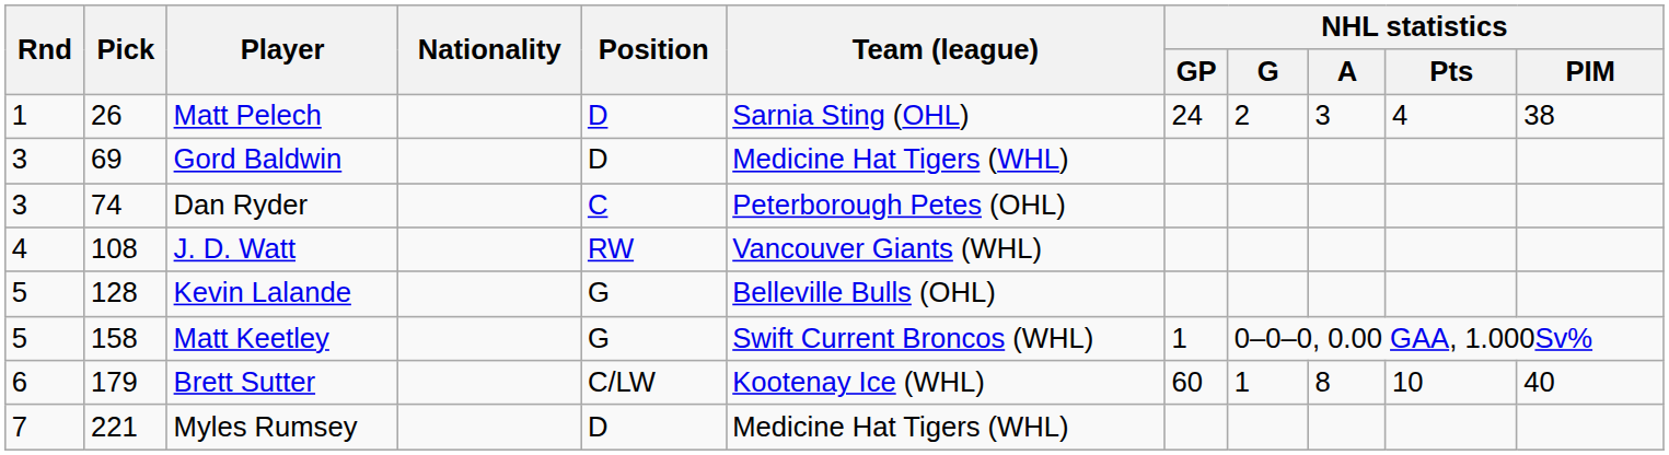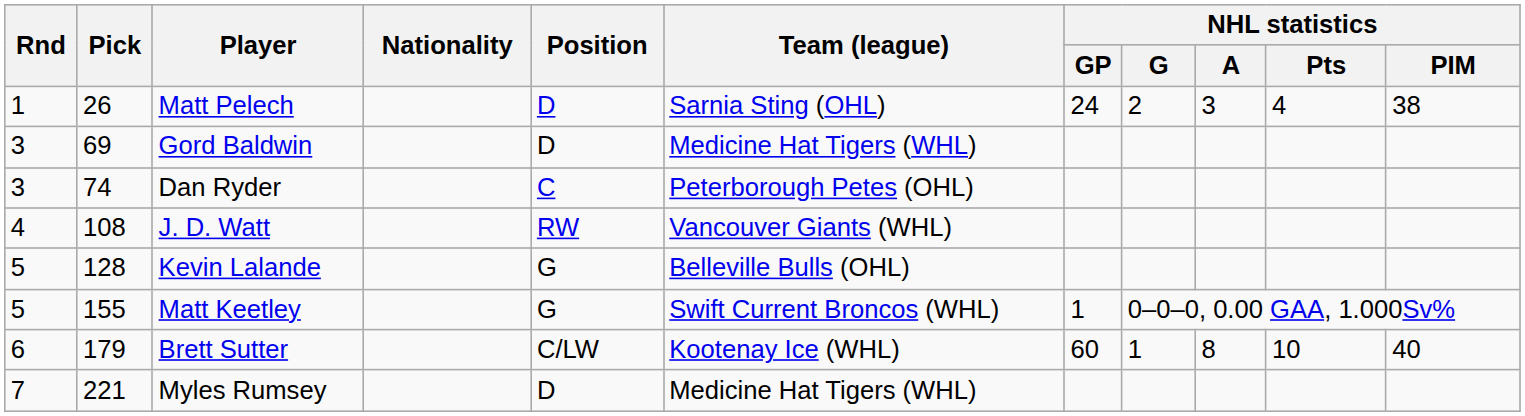Matt Keetley | Pick: 158 -> 155
